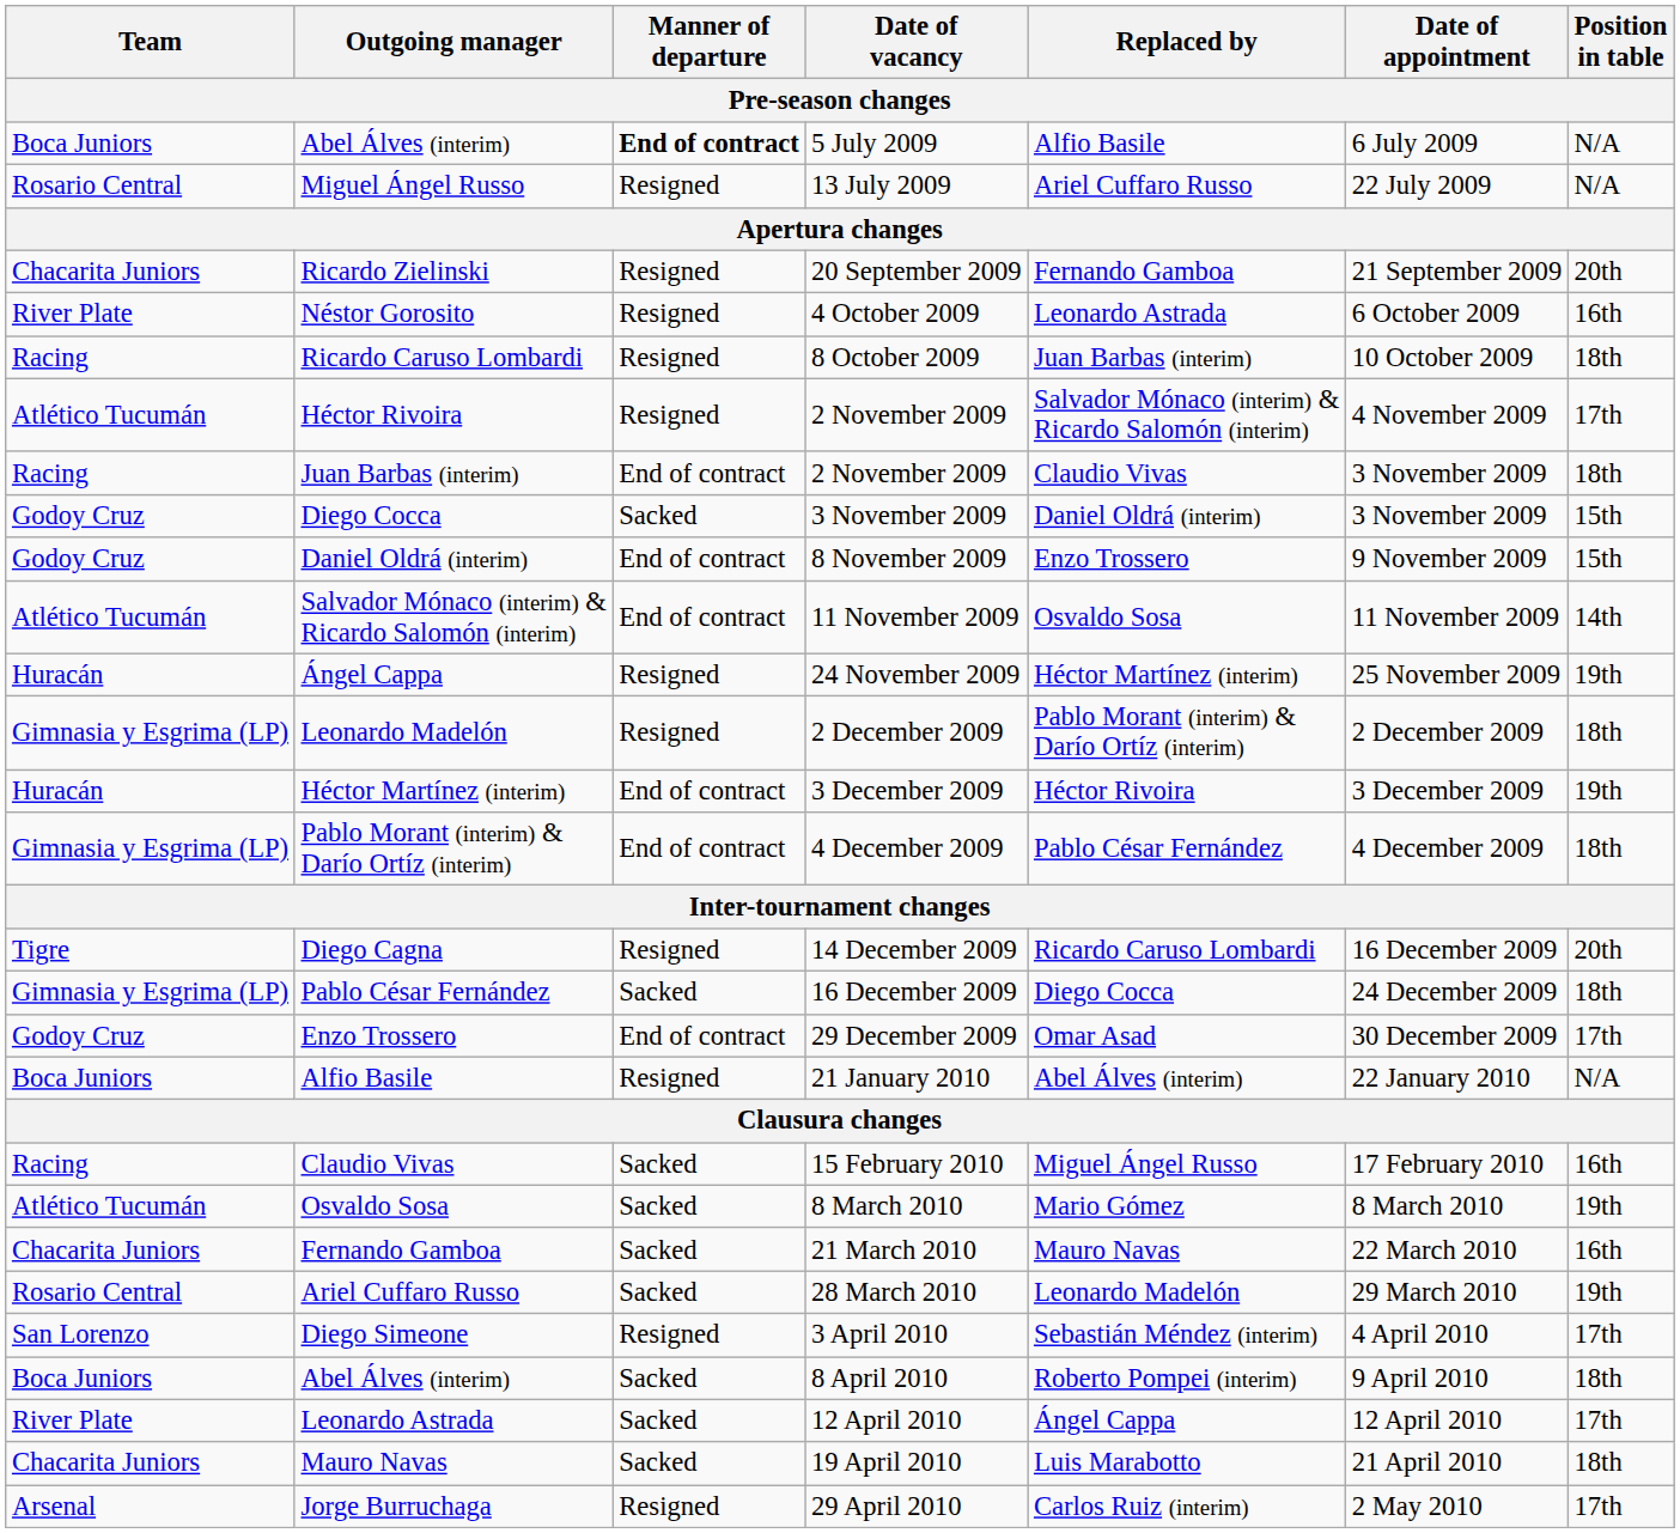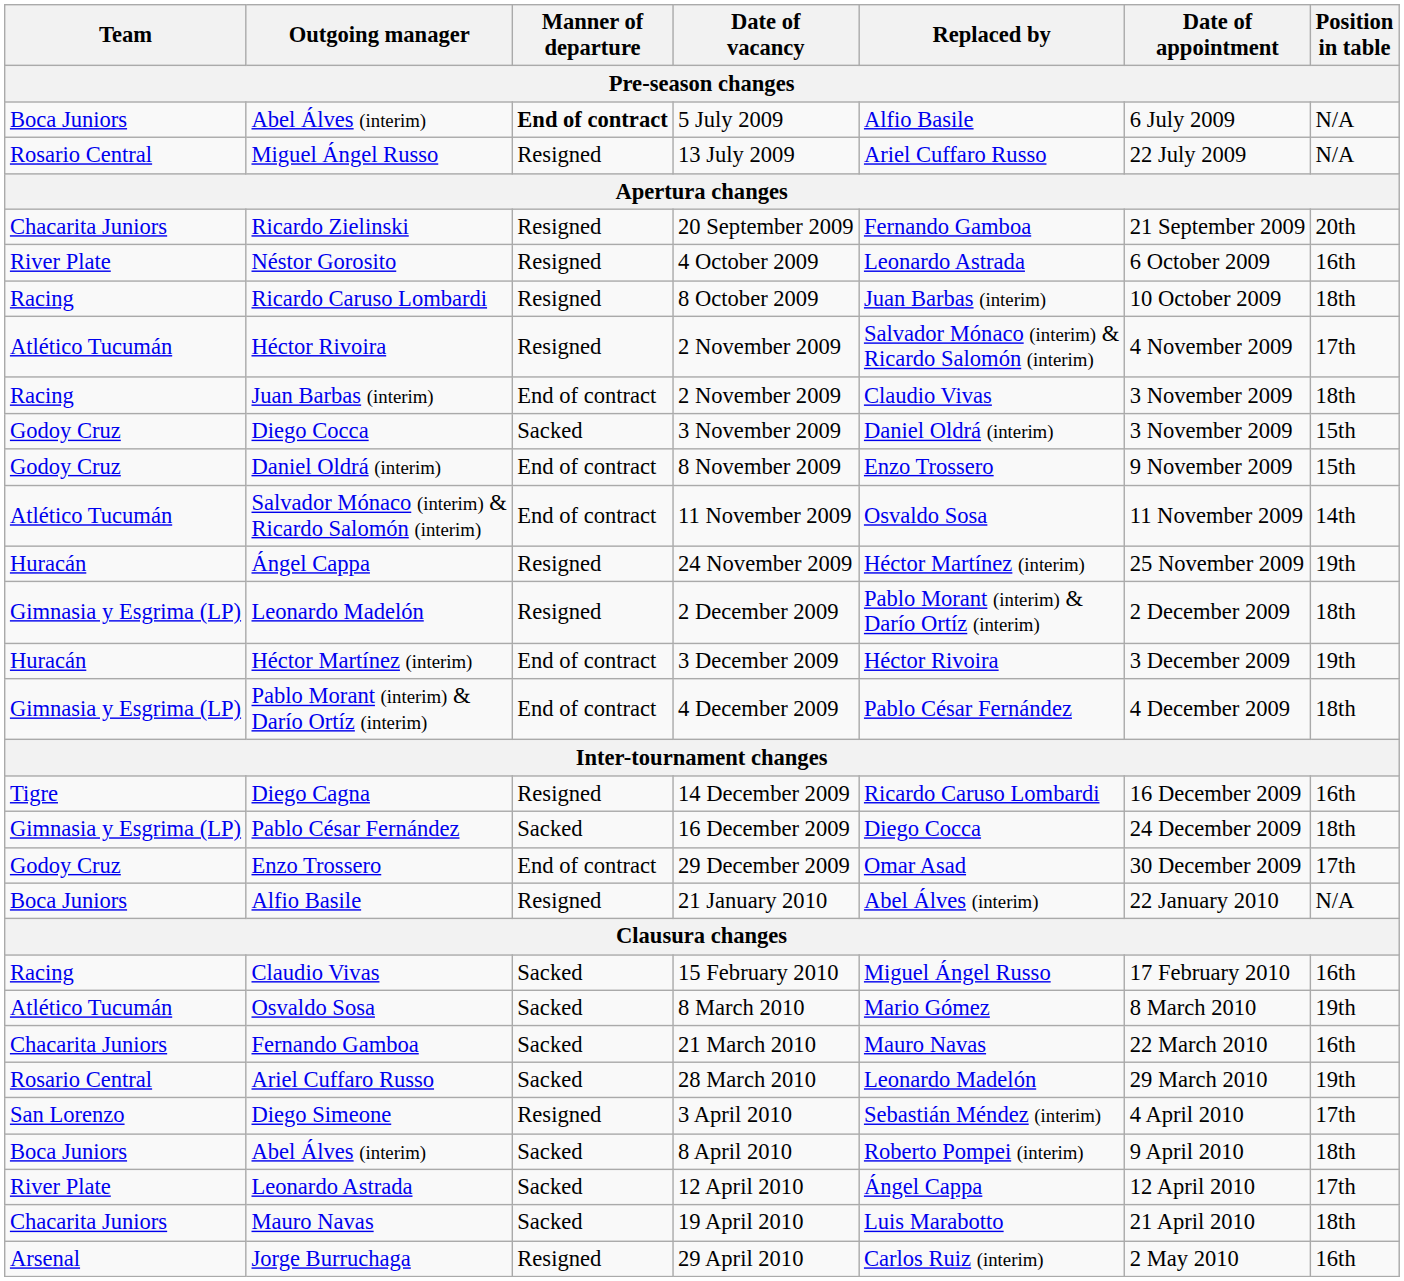Diego Cagna | Position in table: 20th -> 16th
Jorge Burruchaga | Position in table: 17th -> 16th
